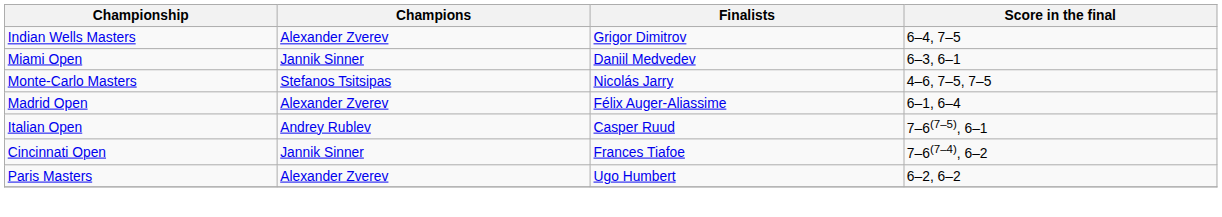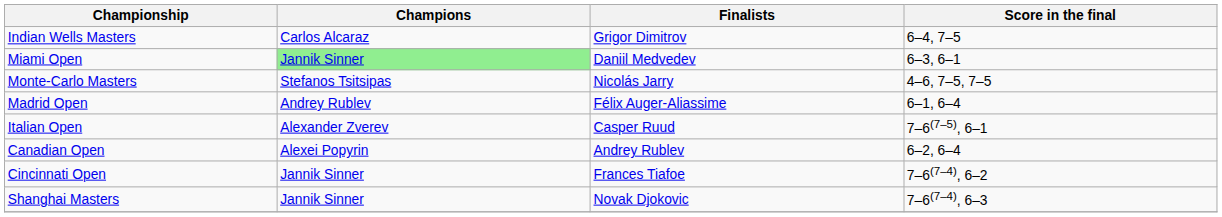Indian Wells Masters | Champions: Alexander Zverev -> Carlos Alcaraz
Miami Open | Champions: no background -> lightgreen background
Madrid Open | Champions: Alexander Zverev -> Andrey Rublev
Italian Open | Champions: Andrey Rublev -> Alexander Zverev
+ row: Canadian Open | Alexei Popyrin | Andrey Rublev | 6–2, 6–4
+ row: Shanghai Masters | Jannik Sinner | Novak Djokovic | 7–6(7–4), 6–3
- row: Paris Masters | Alexander Zverev | Ugo Humbert | 6–2, 6–2
